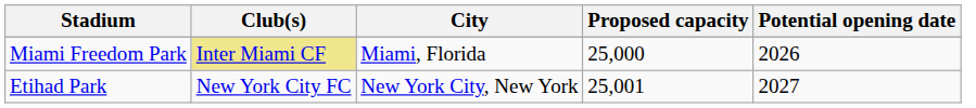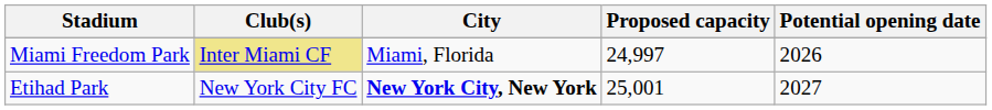Miami Freedom Park | Proposed capacity: 25,000 -> 24,997
Etihad Park | City: normal -> bold
